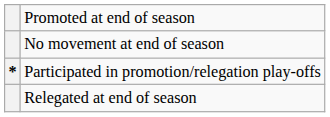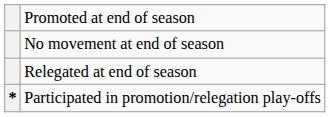rows swapped: Relegated at end of season <-> Participated in promotion/relegation play-offs
